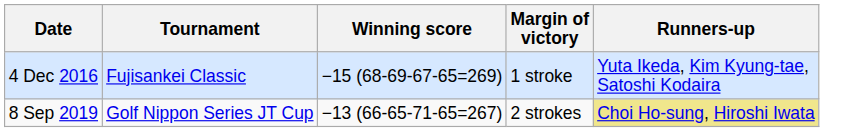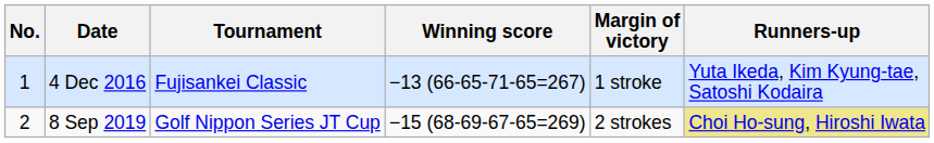+ column: No. | 1 | 2
4 Dec 2016 | Winning score: −15 (68-69-67-65=269) -> −13 (66-65-71-65=267)
8 Sep 2019 | Winning score: −13 (66-65-71-65=267) -> −15 (68-69-67-65=269)
